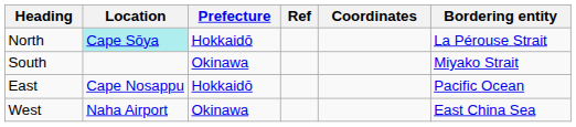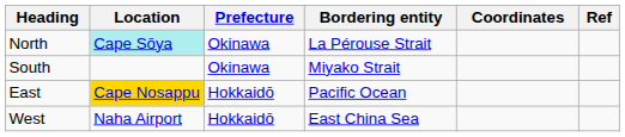columns swapped: Bordering entity <-> Ref
North | Prefecture: Hokkaidō -> Okinawa
East | Location: no background -> gold background
West | Prefecture: Okinawa -> Hokkaidō
